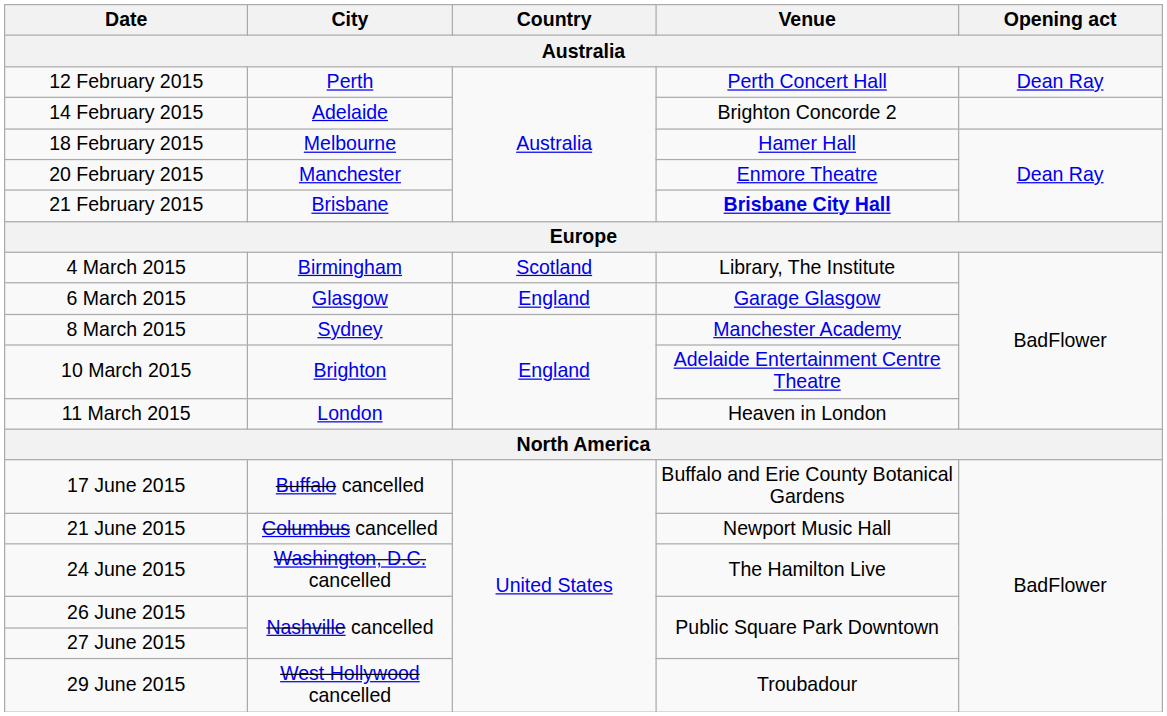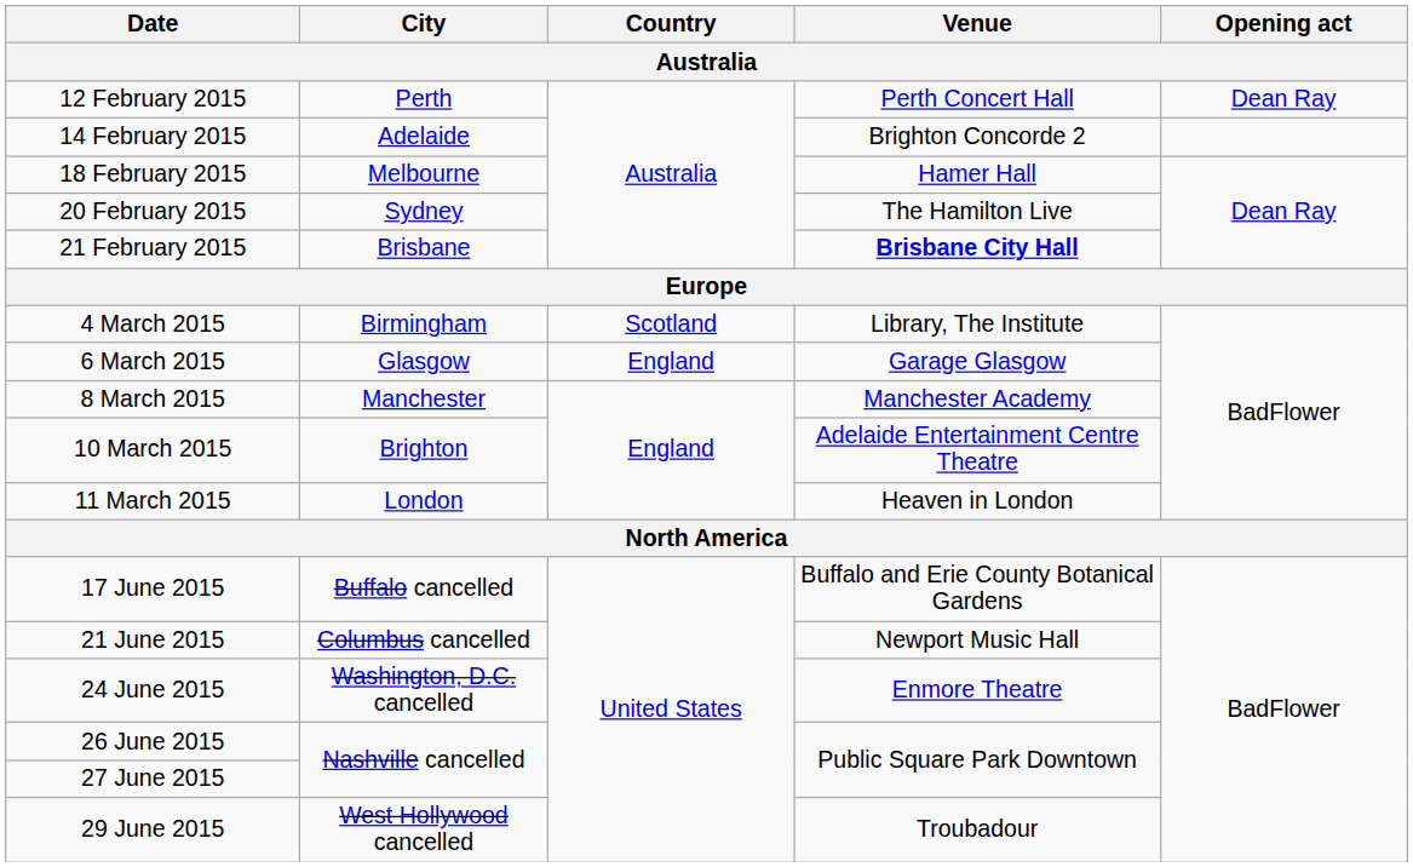20 February 2015 | City: Manchester -> Sydney
20 February 2015 | Venue: Enmore Theatre -> The Hamilton Live
8 March 2015 | City: Sydney -> Manchester
24 June 2015 | Venue: The Hamilton Live -> Enmore Theatre
